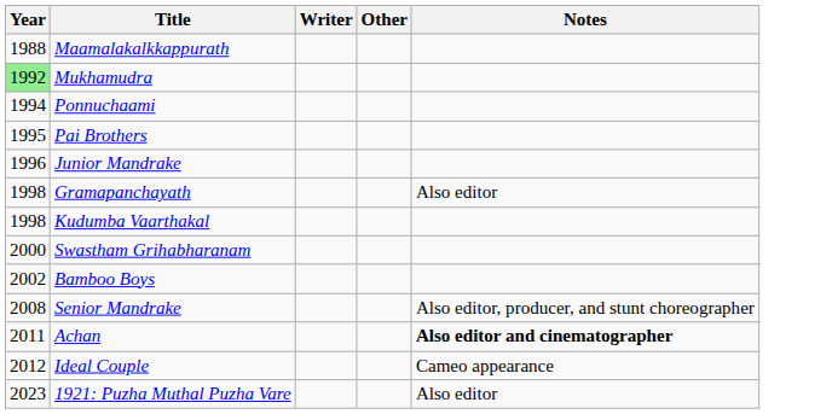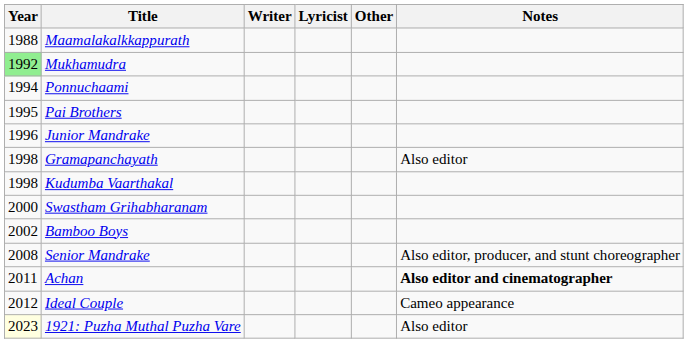+ column: Lyricist
1921: Puzha Muthal Puzha Vare | Year: no background -> lightyellow background
